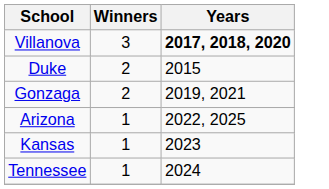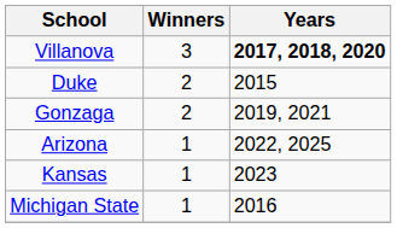+ row: Michigan State | 1 | 2016
- row: Tennessee | 1 | 2024
